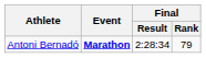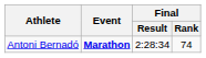Antoni Bernadó | Final / Rank: 79 -> 74
